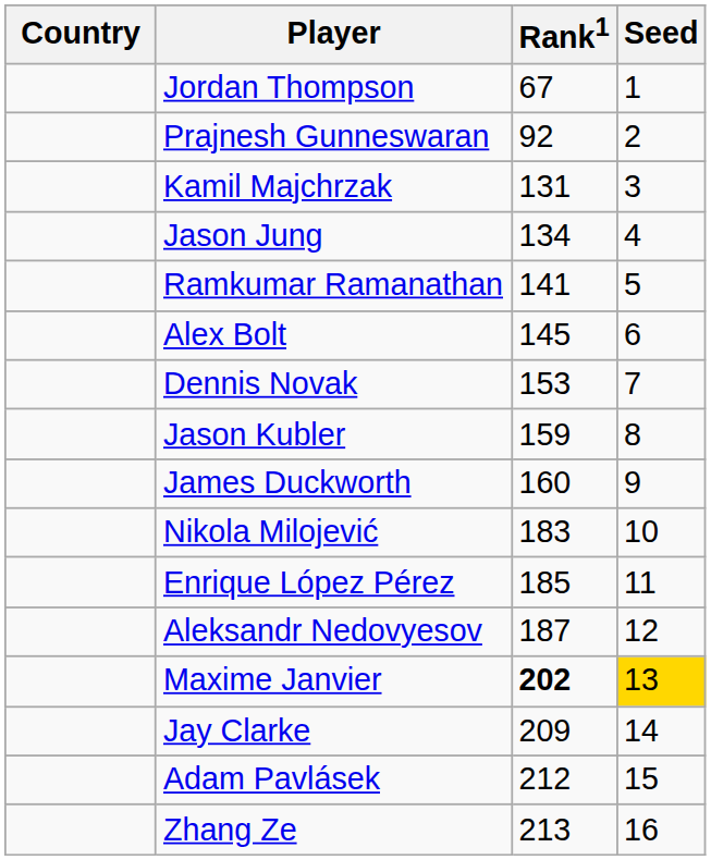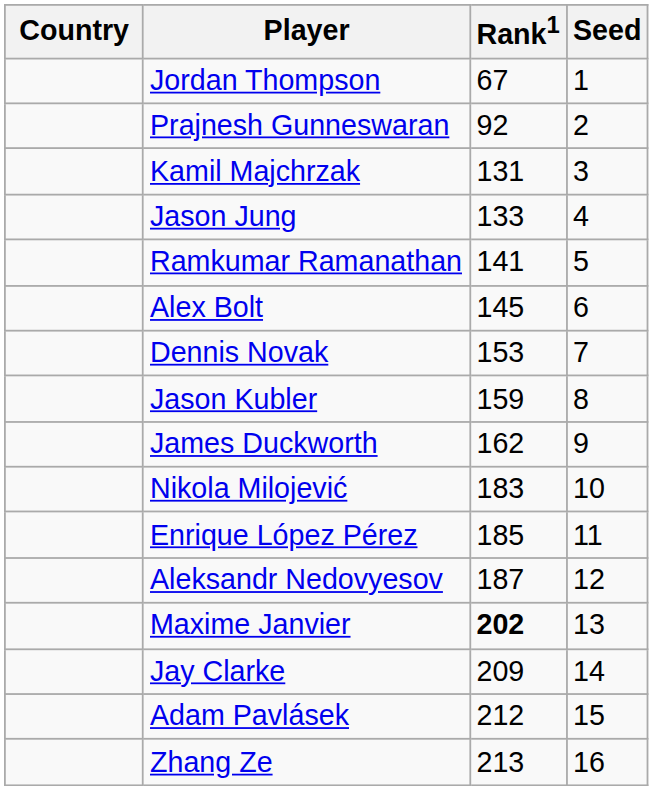Jason Jung | Rank1: 134 -> 133
James Duckworth | Rank1: 160 -> 162
Maxime Janvier | Seed: gold background -> no background
